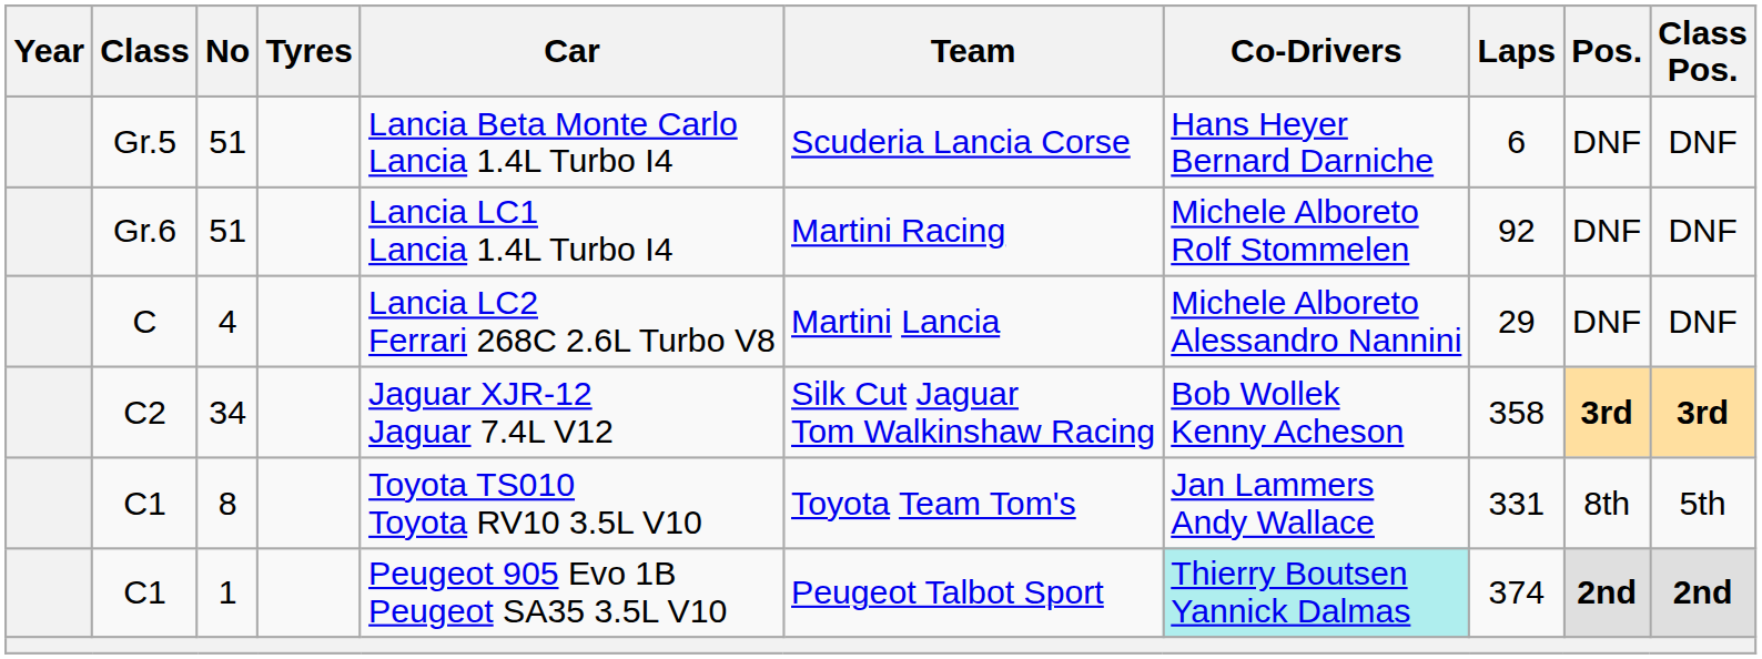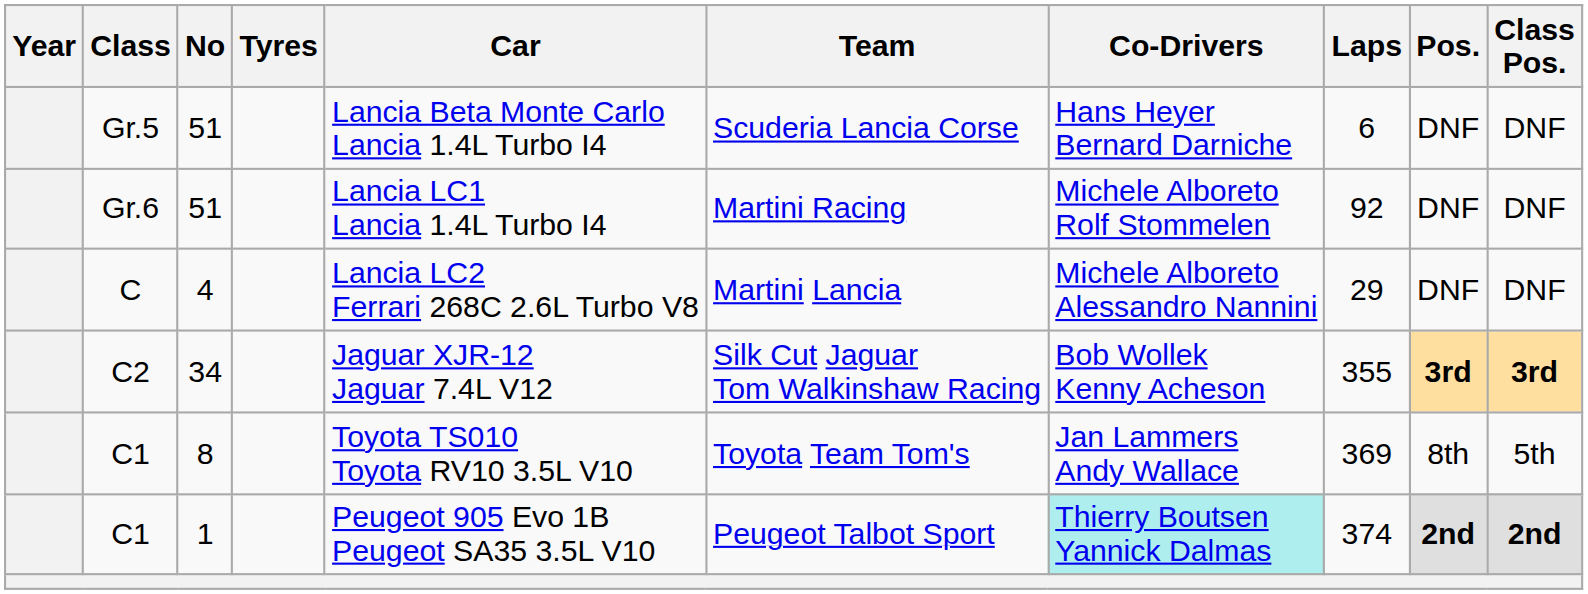C2 | Laps: 358 -> 355
C1 / 8 | Laps: 331 -> 369
